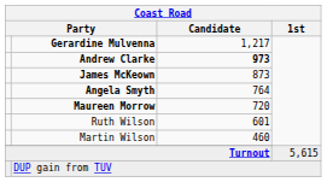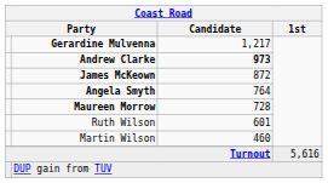James McKeown | Coast Road / Candidate: 873 -> 872
Maureen Morrow | Coast Road / Candidate: 720 -> 728
Turnout | Coast Road / 1st: 5,615 -> 5,616
